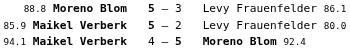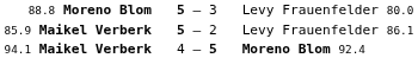88.8 Moreno Blom | column 3: Levy Frauenfelder 86.1 -> Levy Frauenfelder 80.0
85.9 Maikel Verberk | column 3: Levy Frauenfelder 80.0 -> Levy Frauenfelder 86.1
